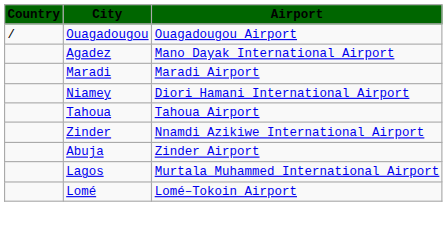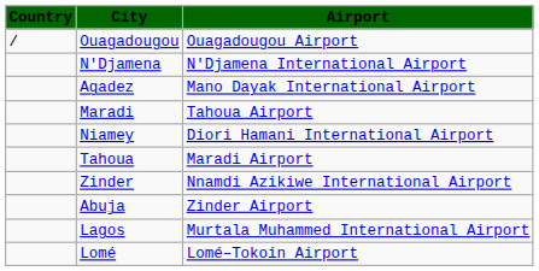+ row: N'Djamena | N'Djamena International Airport
Maradi | Airport: Maradi Airport -> Tahoua Airport
Tahoua | Airport: Tahoua Airport -> Maradi Airport
